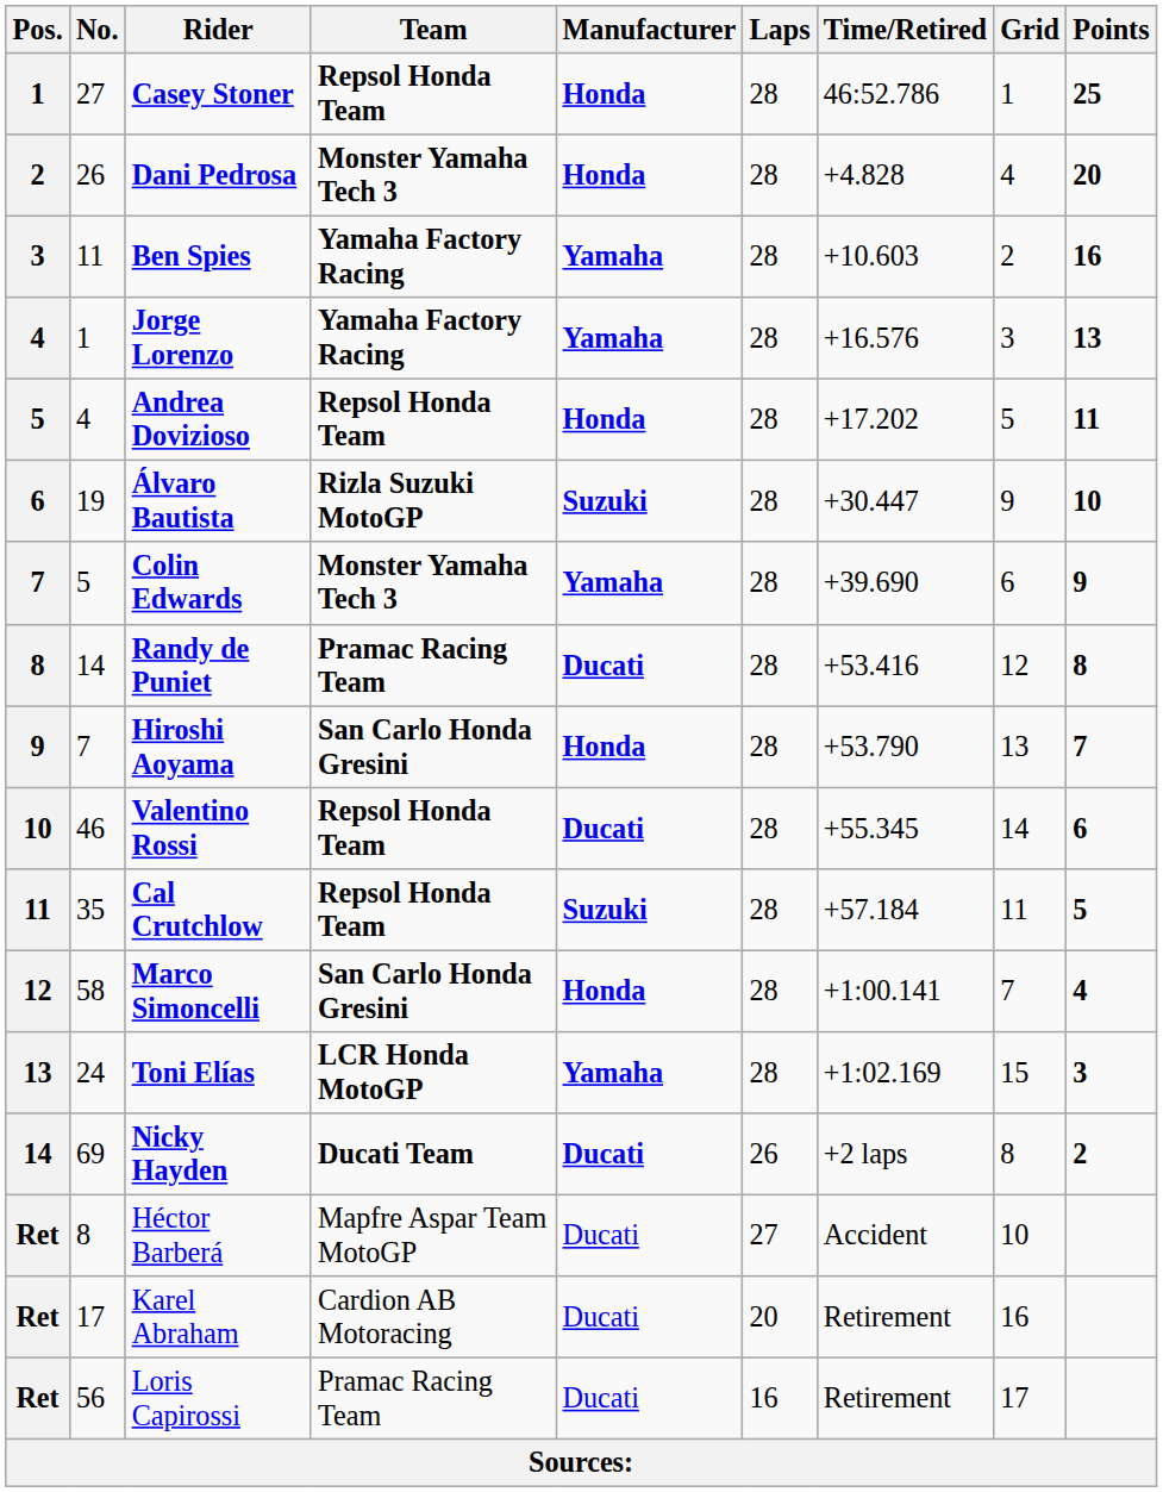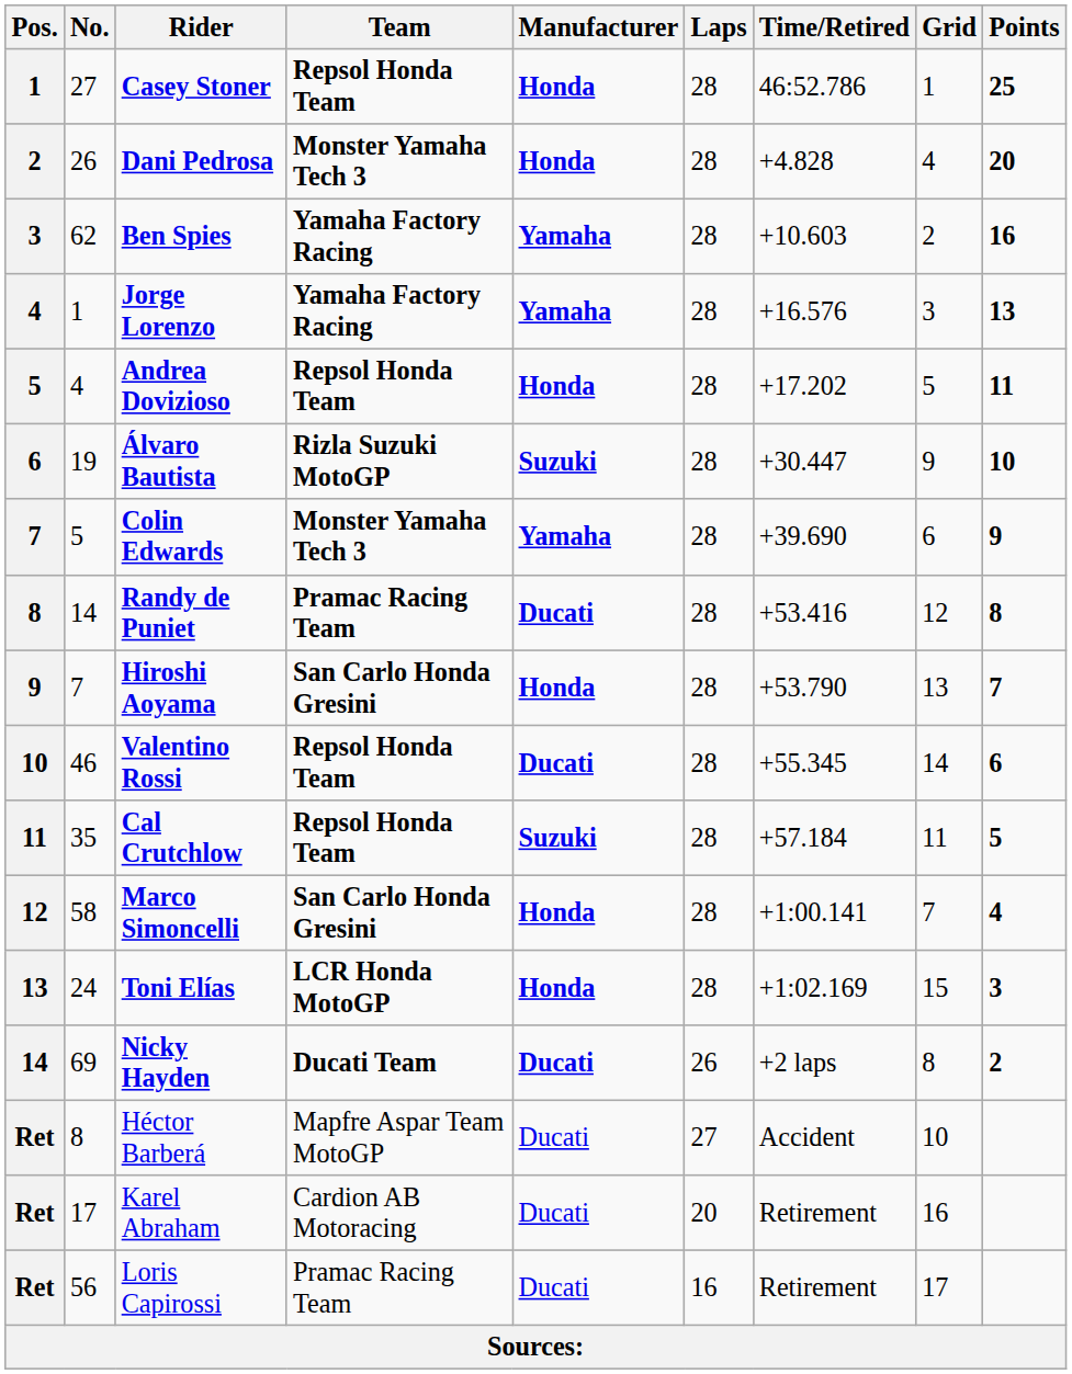Ben Spies | No.: 11 -> 62
Toni Elías | Manufacturer: Yamaha -> Honda
